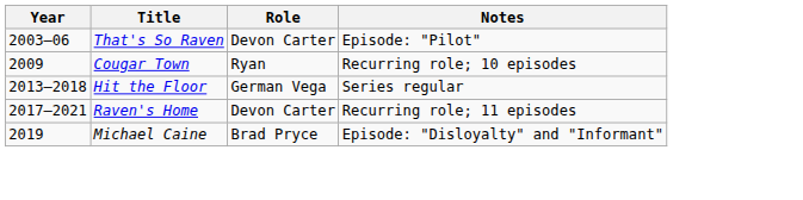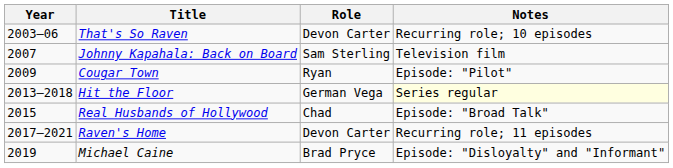That's So Raven | Notes: Episode: "Pilot" -> Recurring role; 10 episodes
+ row: 2007 | Johnny Kapahala: Back on Board | Sam Sterling | Television film
Cougar Town | Notes: Recurring role; 10 episodes -> Episode: "Pilot"
Hit the Floor | Notes: no background -> lightyellow background
+ row: 2015 | Real Husbands of Hollywood | Chad | Episode: "Broad Talk"
